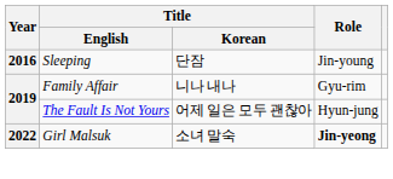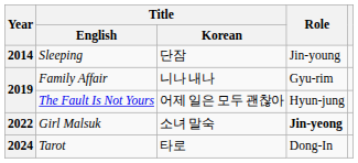Sleeping | Year: 2016 -> 2014
+ row: 2024 | Tarot | 타로 | Dong-In
